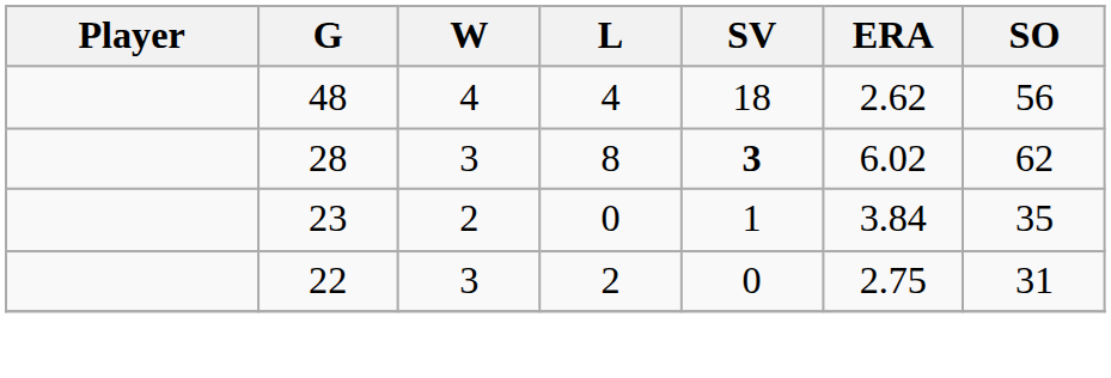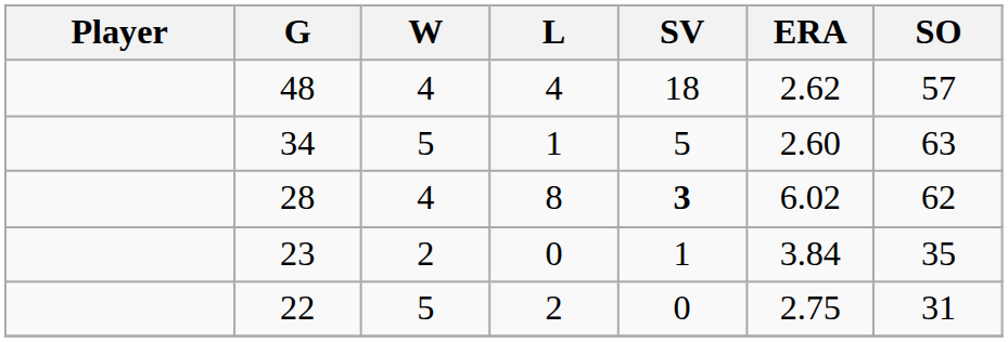48 | SO: 56 -> 57
+ row: 34 | 5 | 1 | 5 | 2.60 | 63
28 | W: 3 -> 4
22 | W: 3 -> 5
